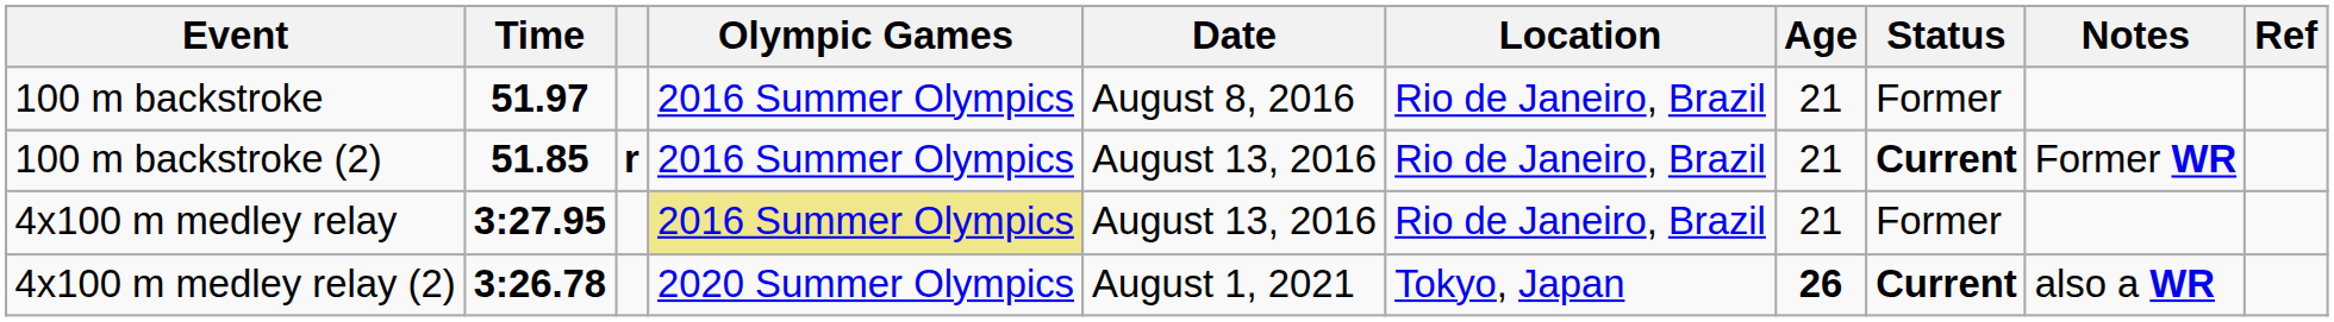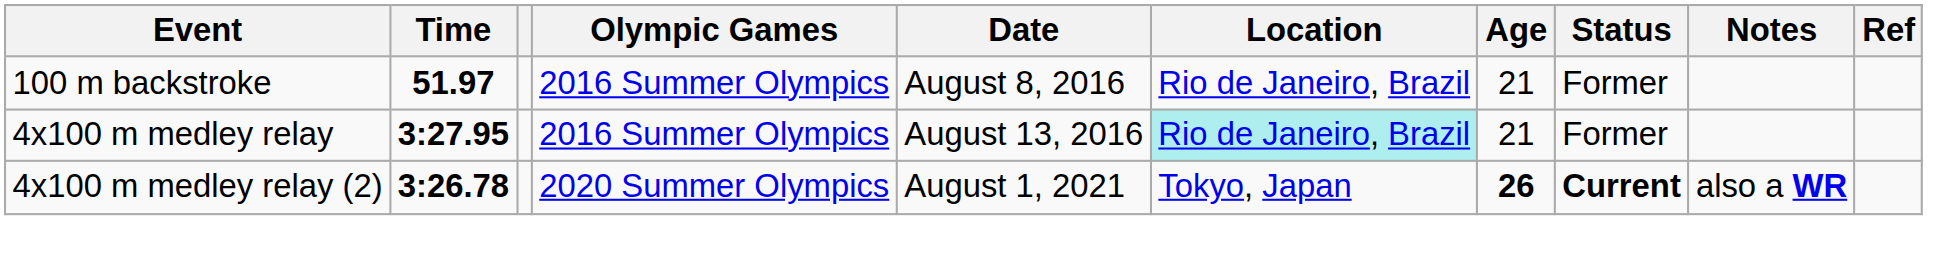- row: 100 m backstroke (2) | 51.85 | r | 2016 Summer Olympics | August 13, 2016 | Rio de Janeiro, Brazil | 21 | Current | Former WR
4x100 m medley relay | Olympic Games: khaki background -> no background
4x100 m medley relay | Location: no background -> paleturquoise background
